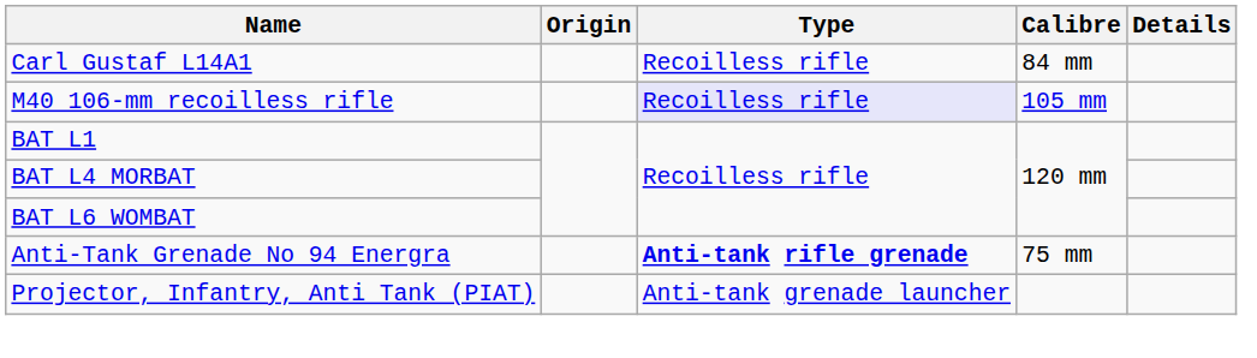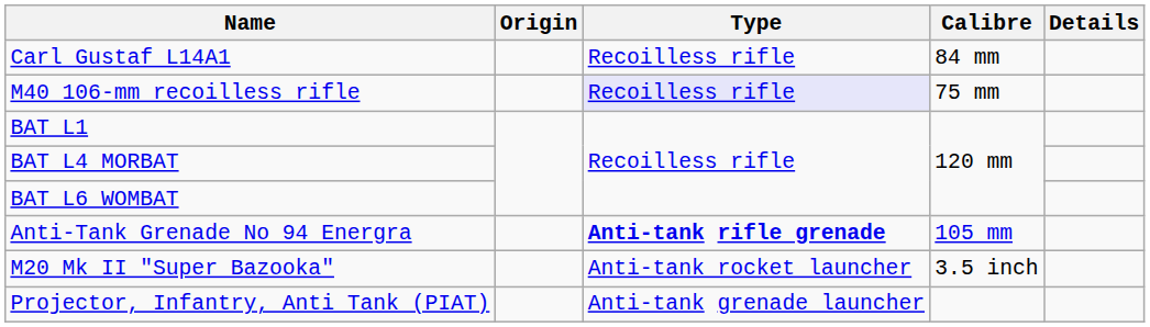M40 106-mm recoilless rifle | Calibre: 105 mm -> 75 mm
Anti-Tank Grenade No 94 Energra | Calibre: 75 mm -> 105 mm
+ row: M20 Mk II "Super Bazooka" | Anti-tank rocket launcher | 3.5 inch
